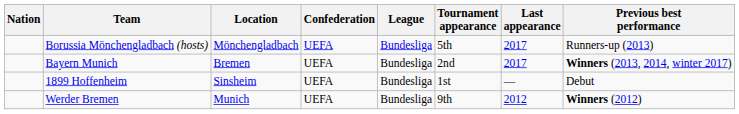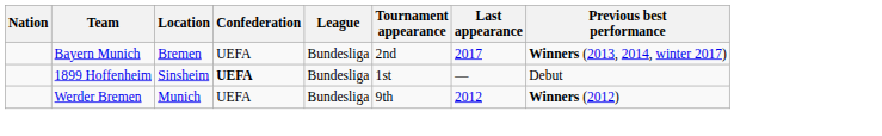- row: Borussia Mönchengladbach (hosts) | Mönchengladbach | UEFA | Bundesliga | 5th | 2017 | Runners-up (2013)
1899 Hoffenheim | Confederation: normal -> bold
